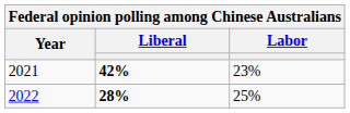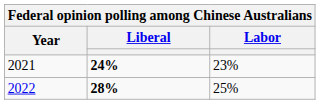2021 | Liberal: 42% -> 24%
